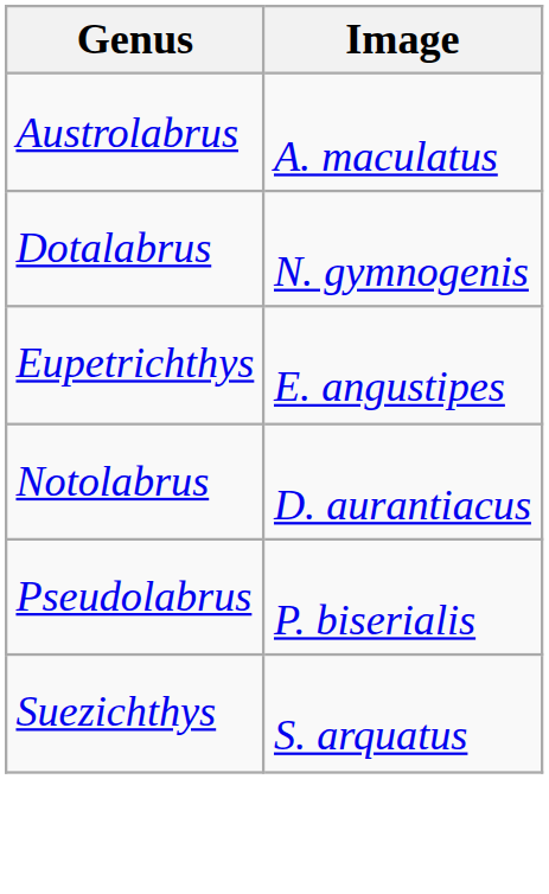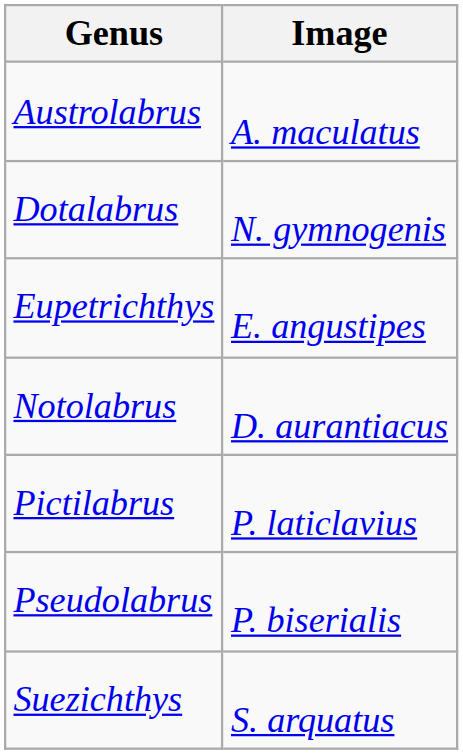+ row: Pictilabrus | P. laticlavius
